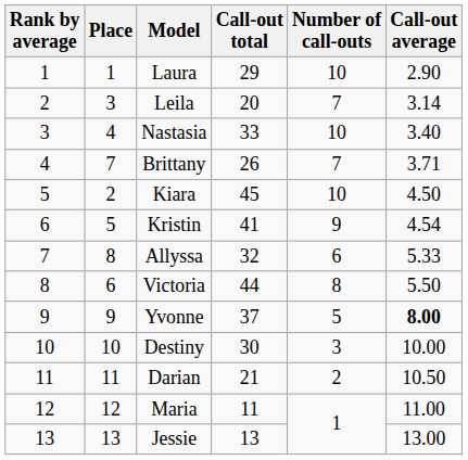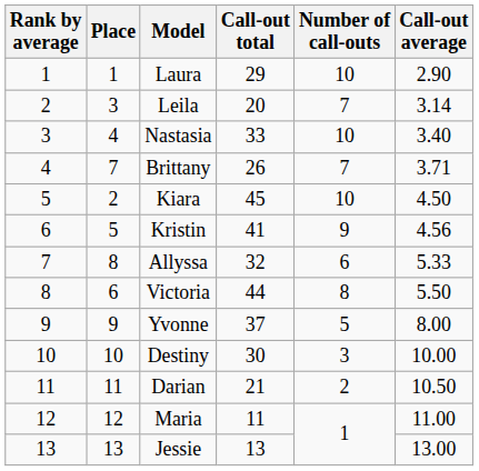Kristin | Call-out average: 4.54 -> 4.56
Yvonne | Call-out average: bold -> normal
